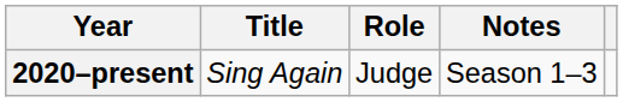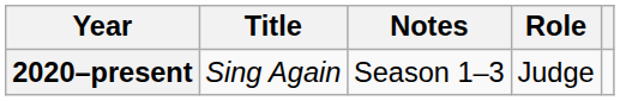columns swapped: Role <-> Notes
